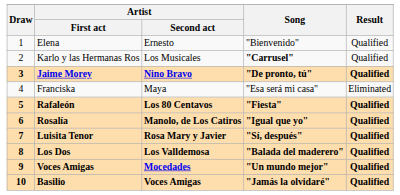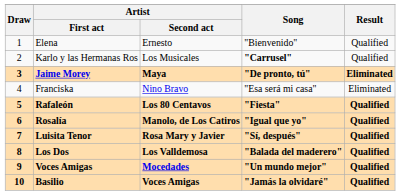Jaime Morey | Artist / Second act: Nino Bravo -> Maya
Jaime Morey | Result: Qualified -> Eliminated
Franciska | Artist / Second act: Maya -> Nino Bravo
